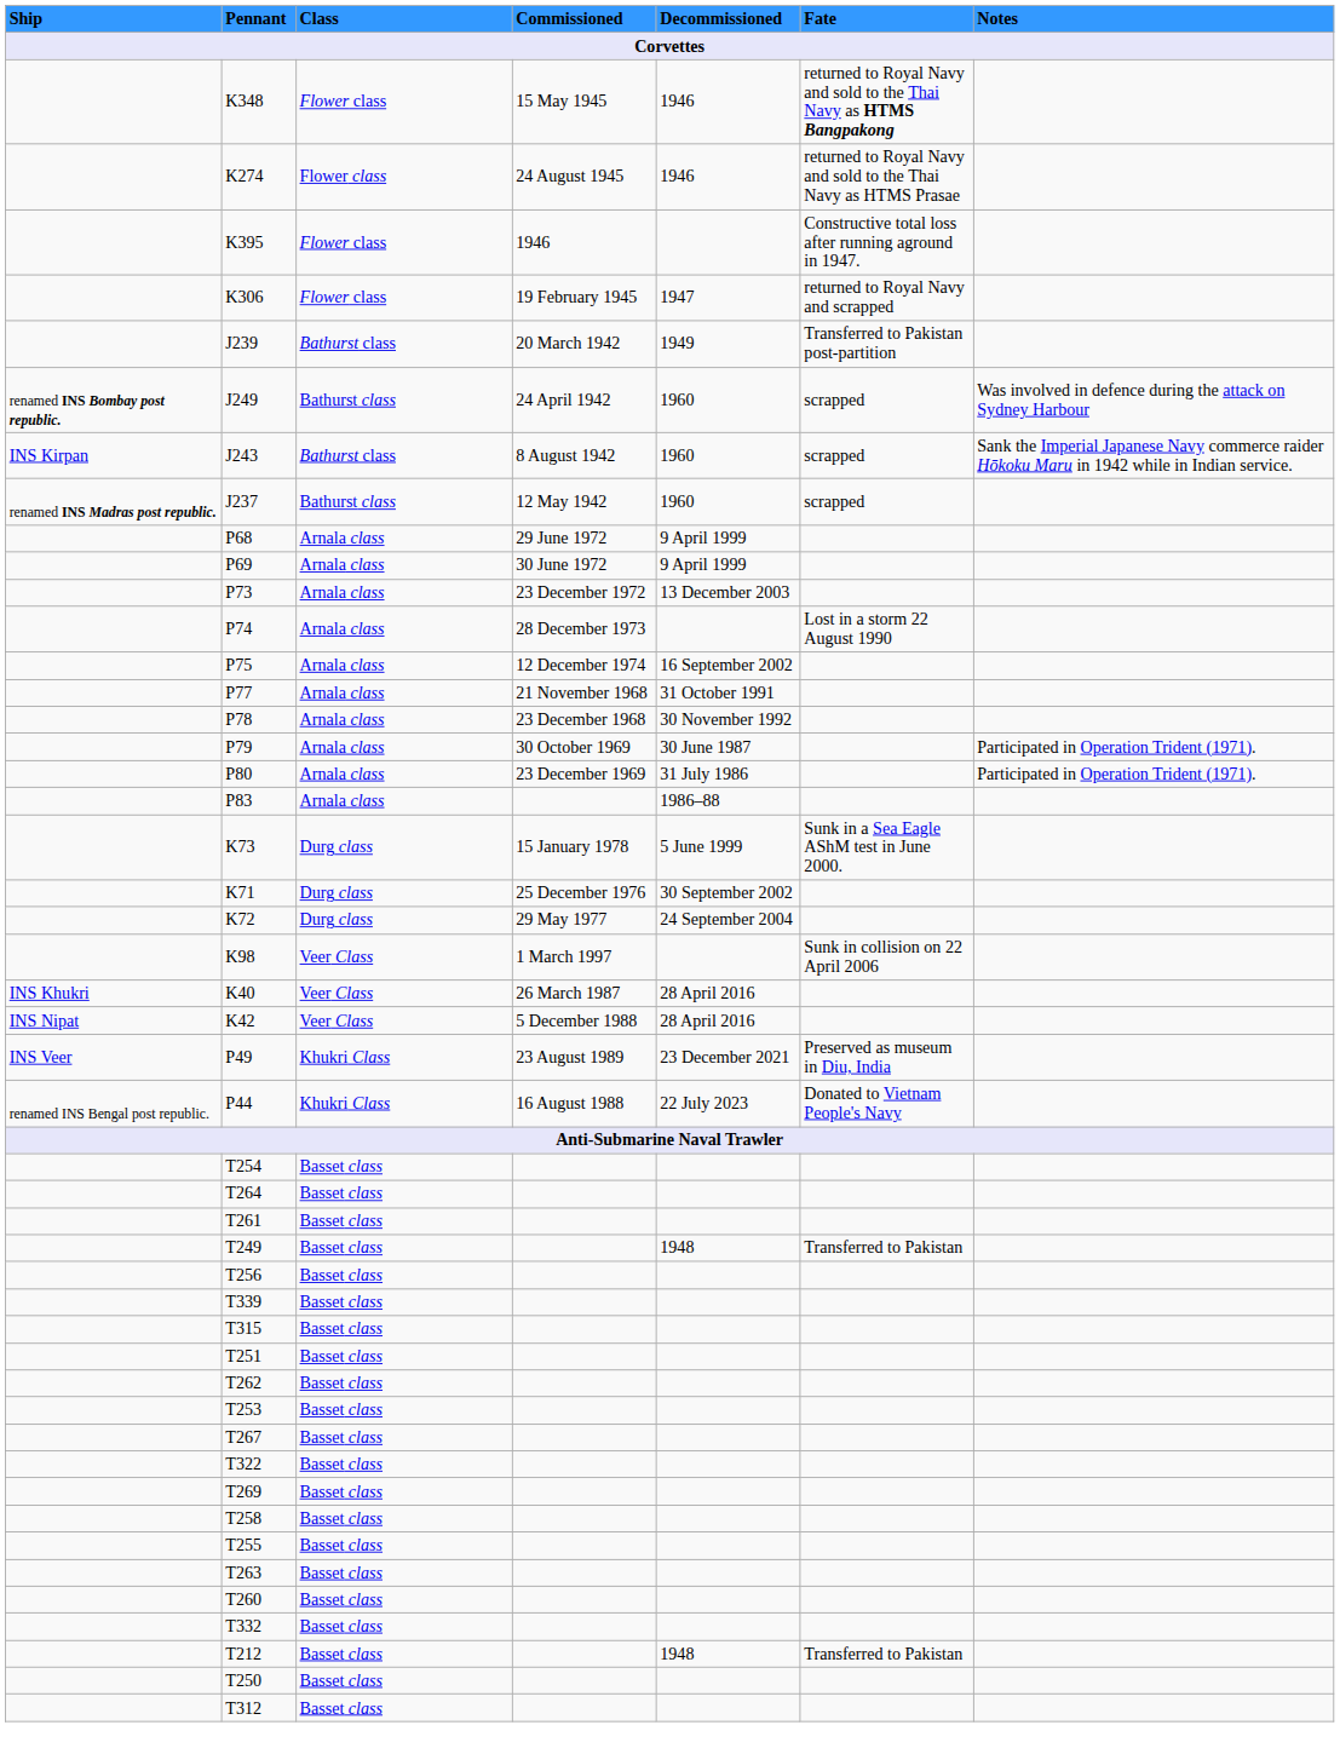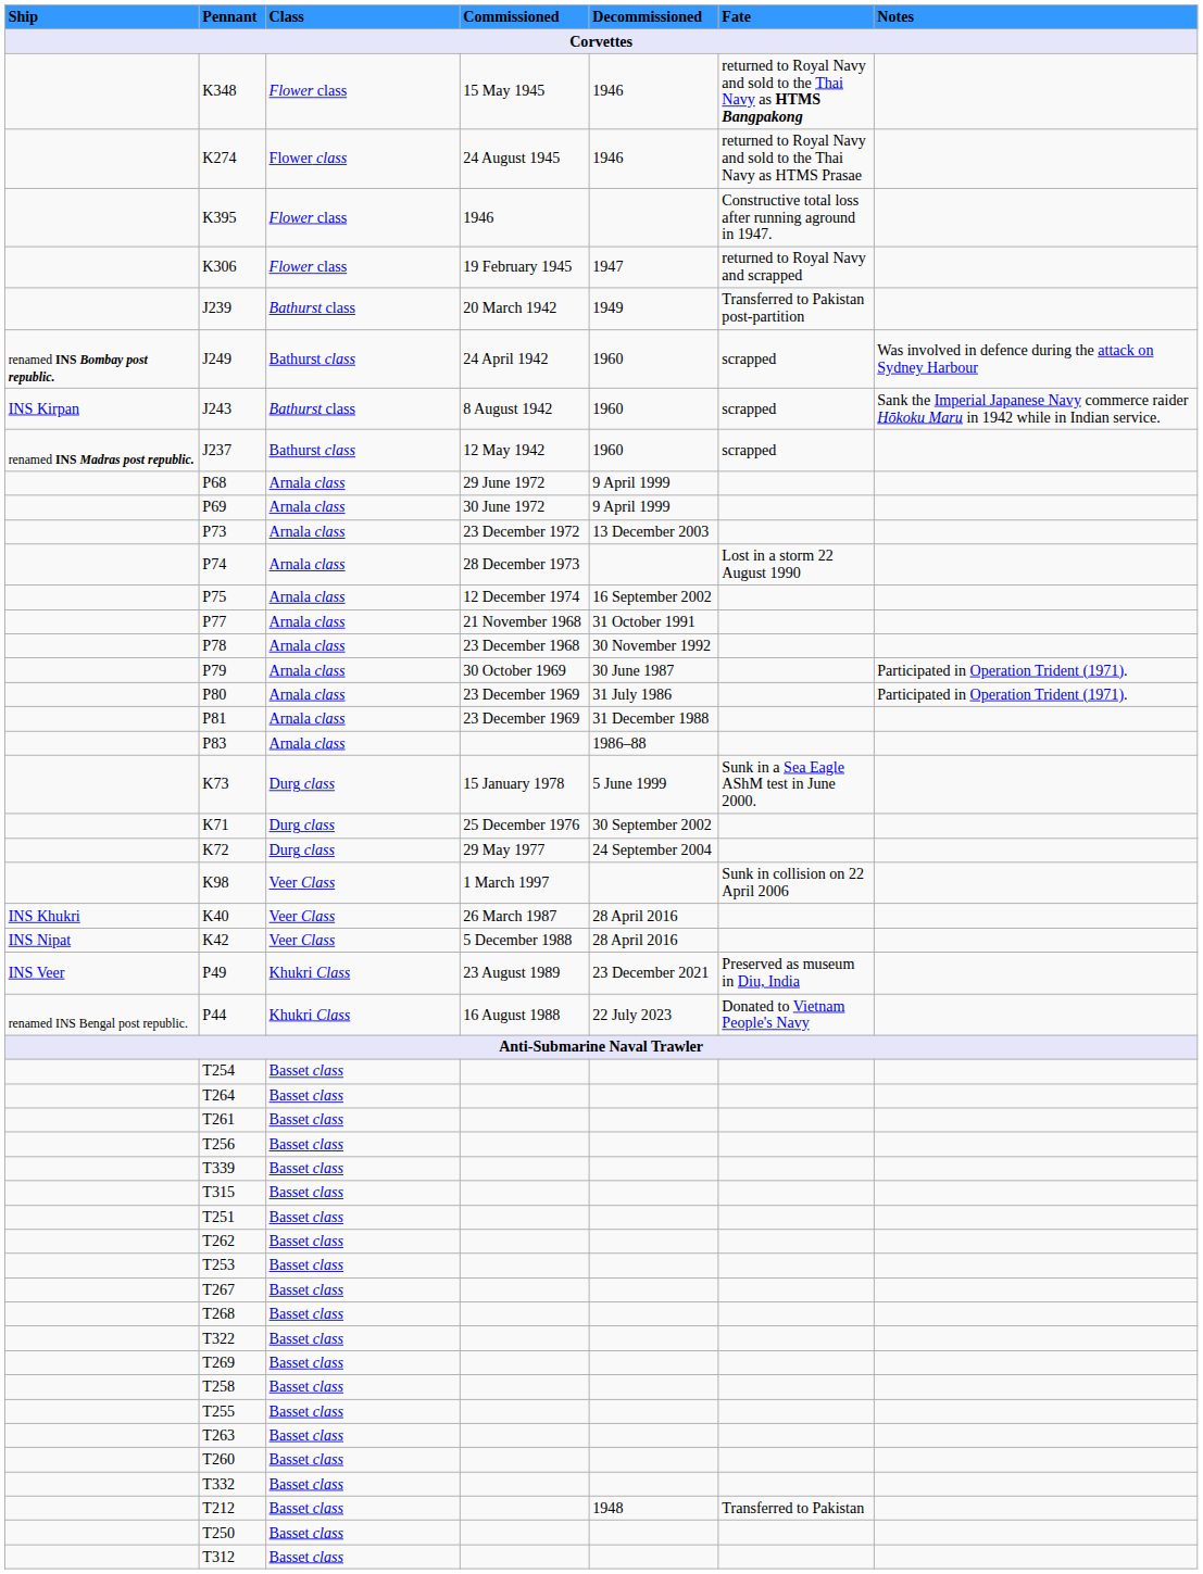+ row: P81 | Arnala class | 23 December 1969 | 31 December 1988
- row: T249 | Basset class | 1948 | Transferred to Pakistan
+ row: T268 | Basset class
